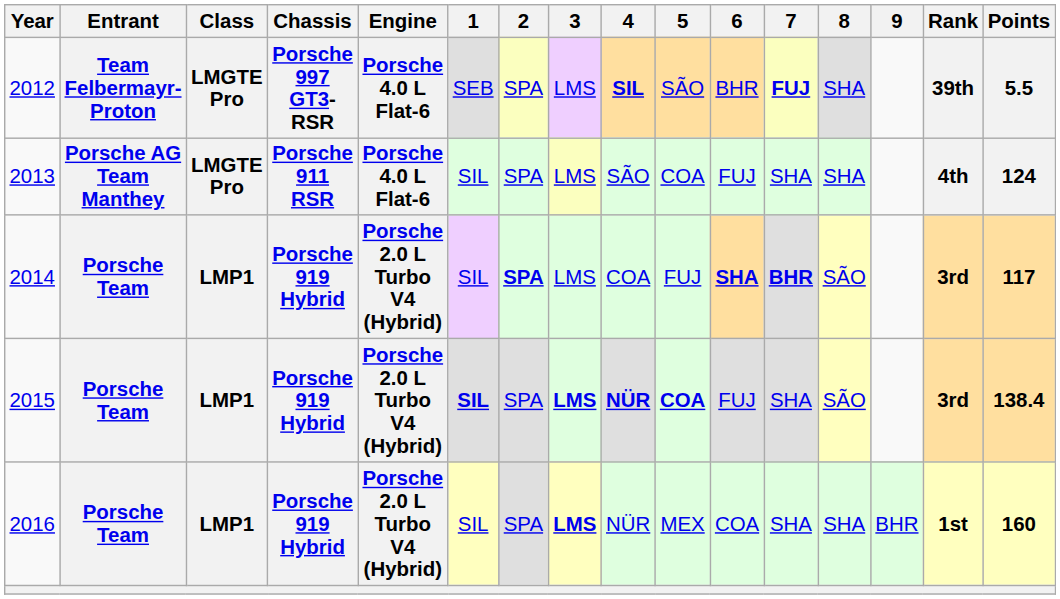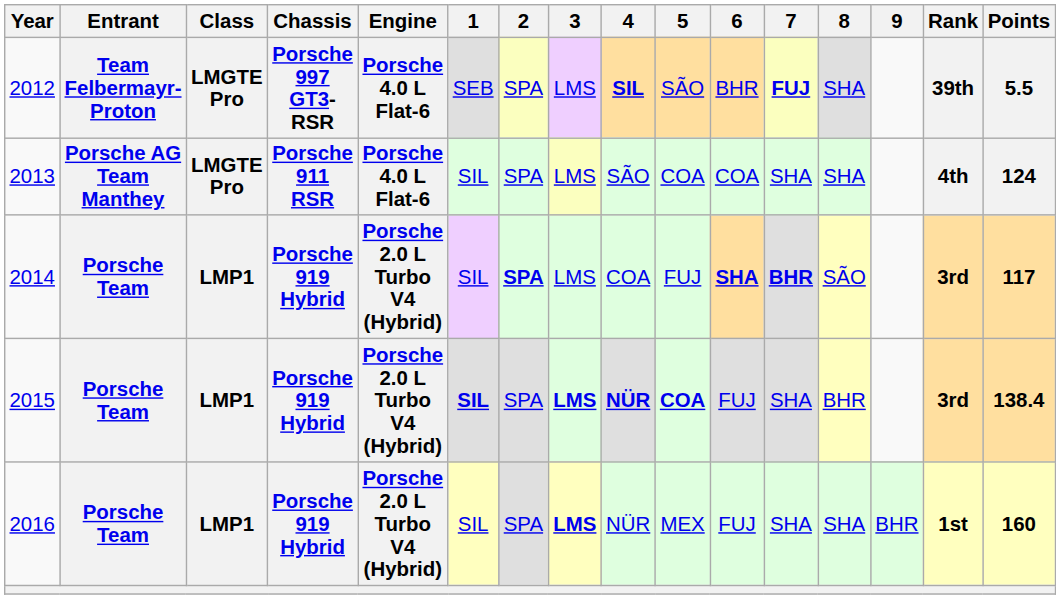2013 | 6: FUJ -> COA
2015 | 8: SÃO -> BHR
2016 | 6: COA -> FUJ
